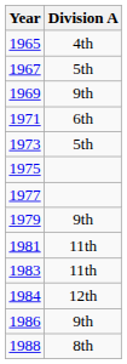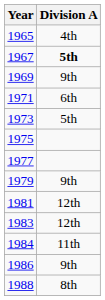1967 | Division A: normal -> bold
1981 | Division A: 11th -> 12th
1983 | Division A: 11th -> 12th
1984 | Division A: 12th -> 11th
